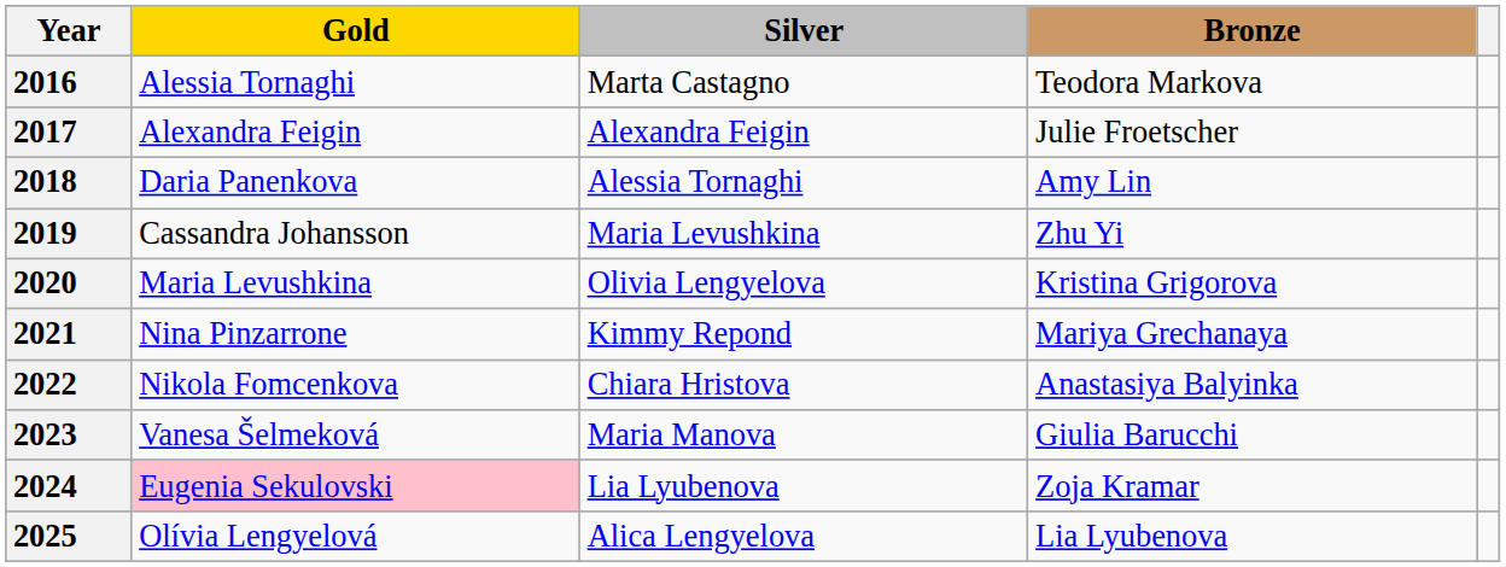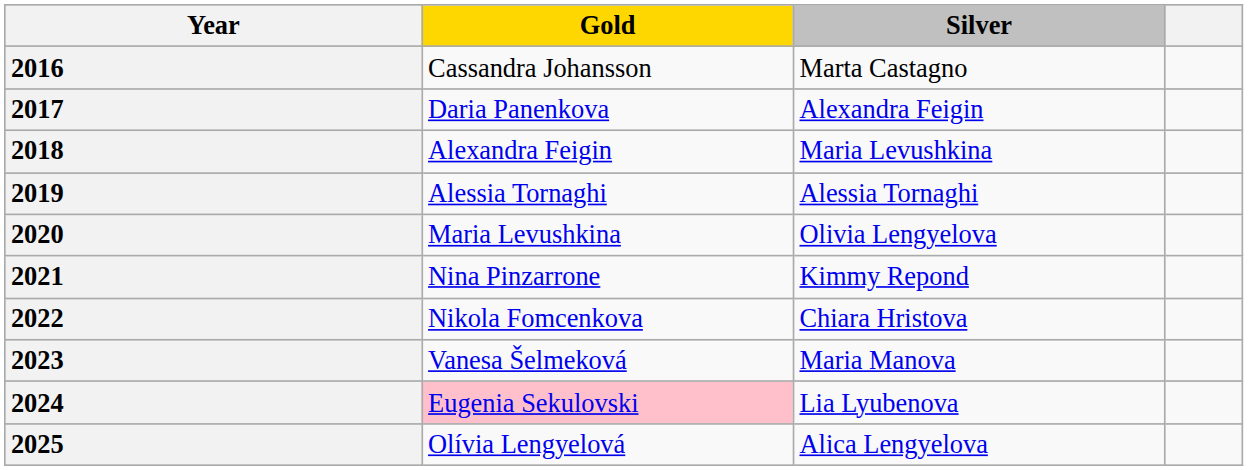- column: Bronze | Teodora Markova | Julie Froetscher | Amy Lin | Zhu Yi | Kristina Grigorova | Mariya Grechanaya | Anastasiya Balyinka | Giulia Barucchi | Zoja Kramar | Lia Lyubenova
2016 | Gold: Alessia Tornaghi -> Cassandra Johansson
2017 | Gold: Alexandra Feigin -> Daria Panenkova
2018 | Gold: Daria Panenkova -> Alexandra Feigin
2018 | Silver: Alessia Tornaghi -> Maria Levushkina
2019 | Gold: Cassandra Johansson -> Alessia Tornaghi
2019 | Silver: Maria Levushkina -> Alessia Tornaghi
